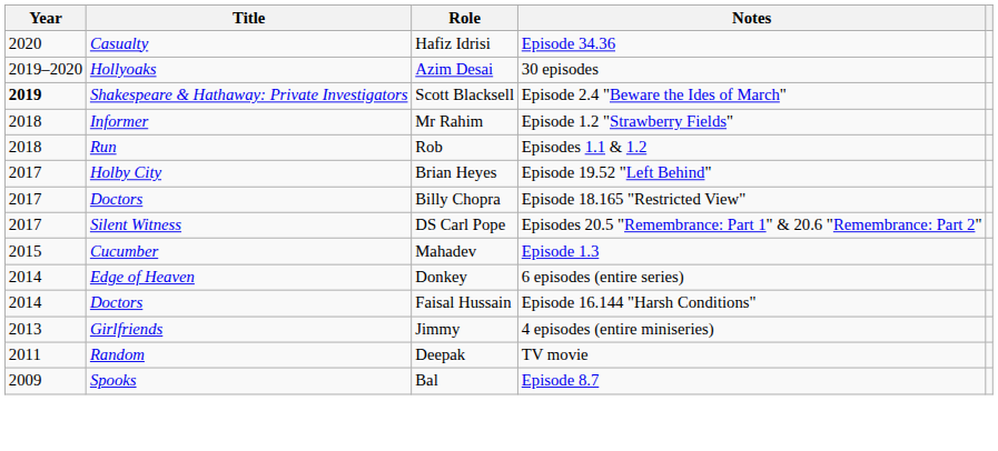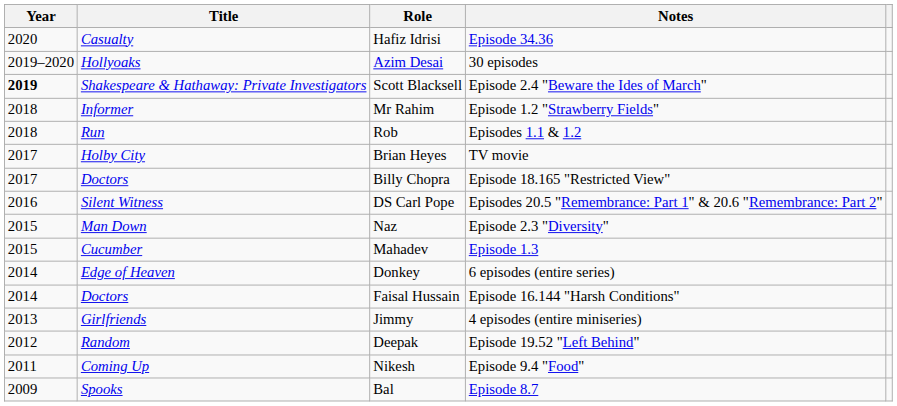Brian Heyes | Notes: Episode 19.52 "Left Behind" -> TV movie
DS Carl Pope | Year: 2017 -> 2016
+ row: 2015 | Man Down | Naz | Episode 2.3 "Diversity"
Deepak | Year: 2011 -> 2012
Deepak | Notes: TV movie -> Episode 19.52 "Left Behind"
+ row: 2011 | Coming Up | Nikesh | Episode 9.4 "Food"
